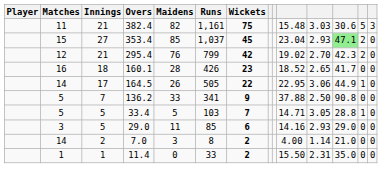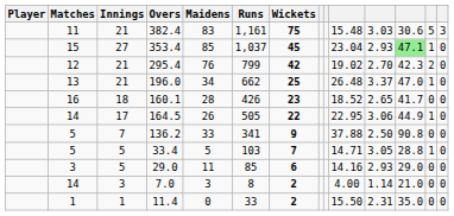382.4 | Maidens: 82 -> 83
353.4 | column 13: 2 -> 1
+ row: 13 | 21 | 196.0 | 34 | 662 | 25 | 26.48 | 3.37 | 47.0 | 1 | 0
7.0 | Innings: 2 -> 3
